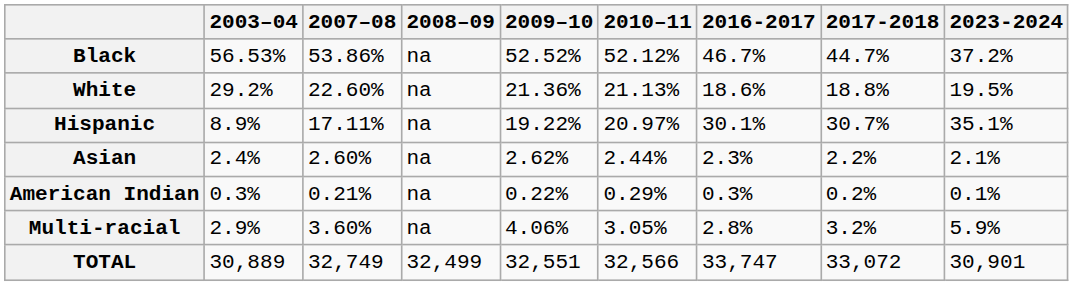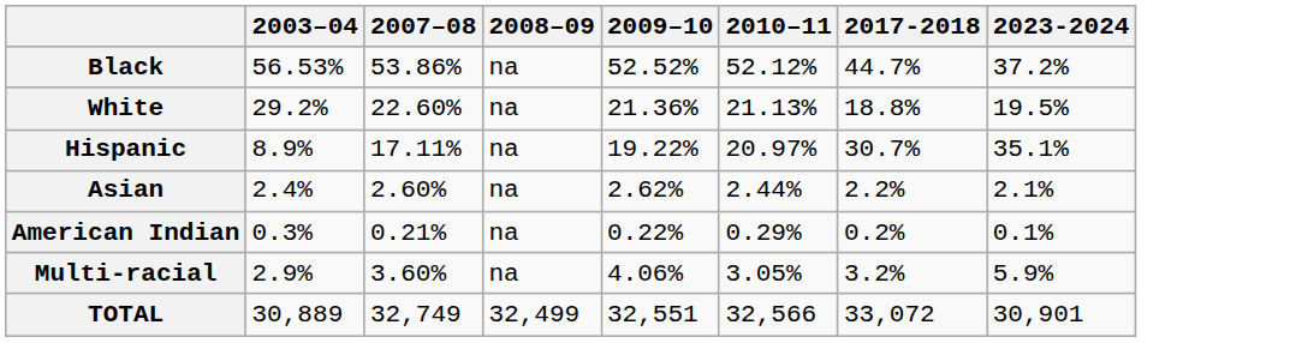- column: 2016-2017 | 46.7% | 18.6% | 30.1% | 2.3% | 0.3% | 2.8% | 33,747
